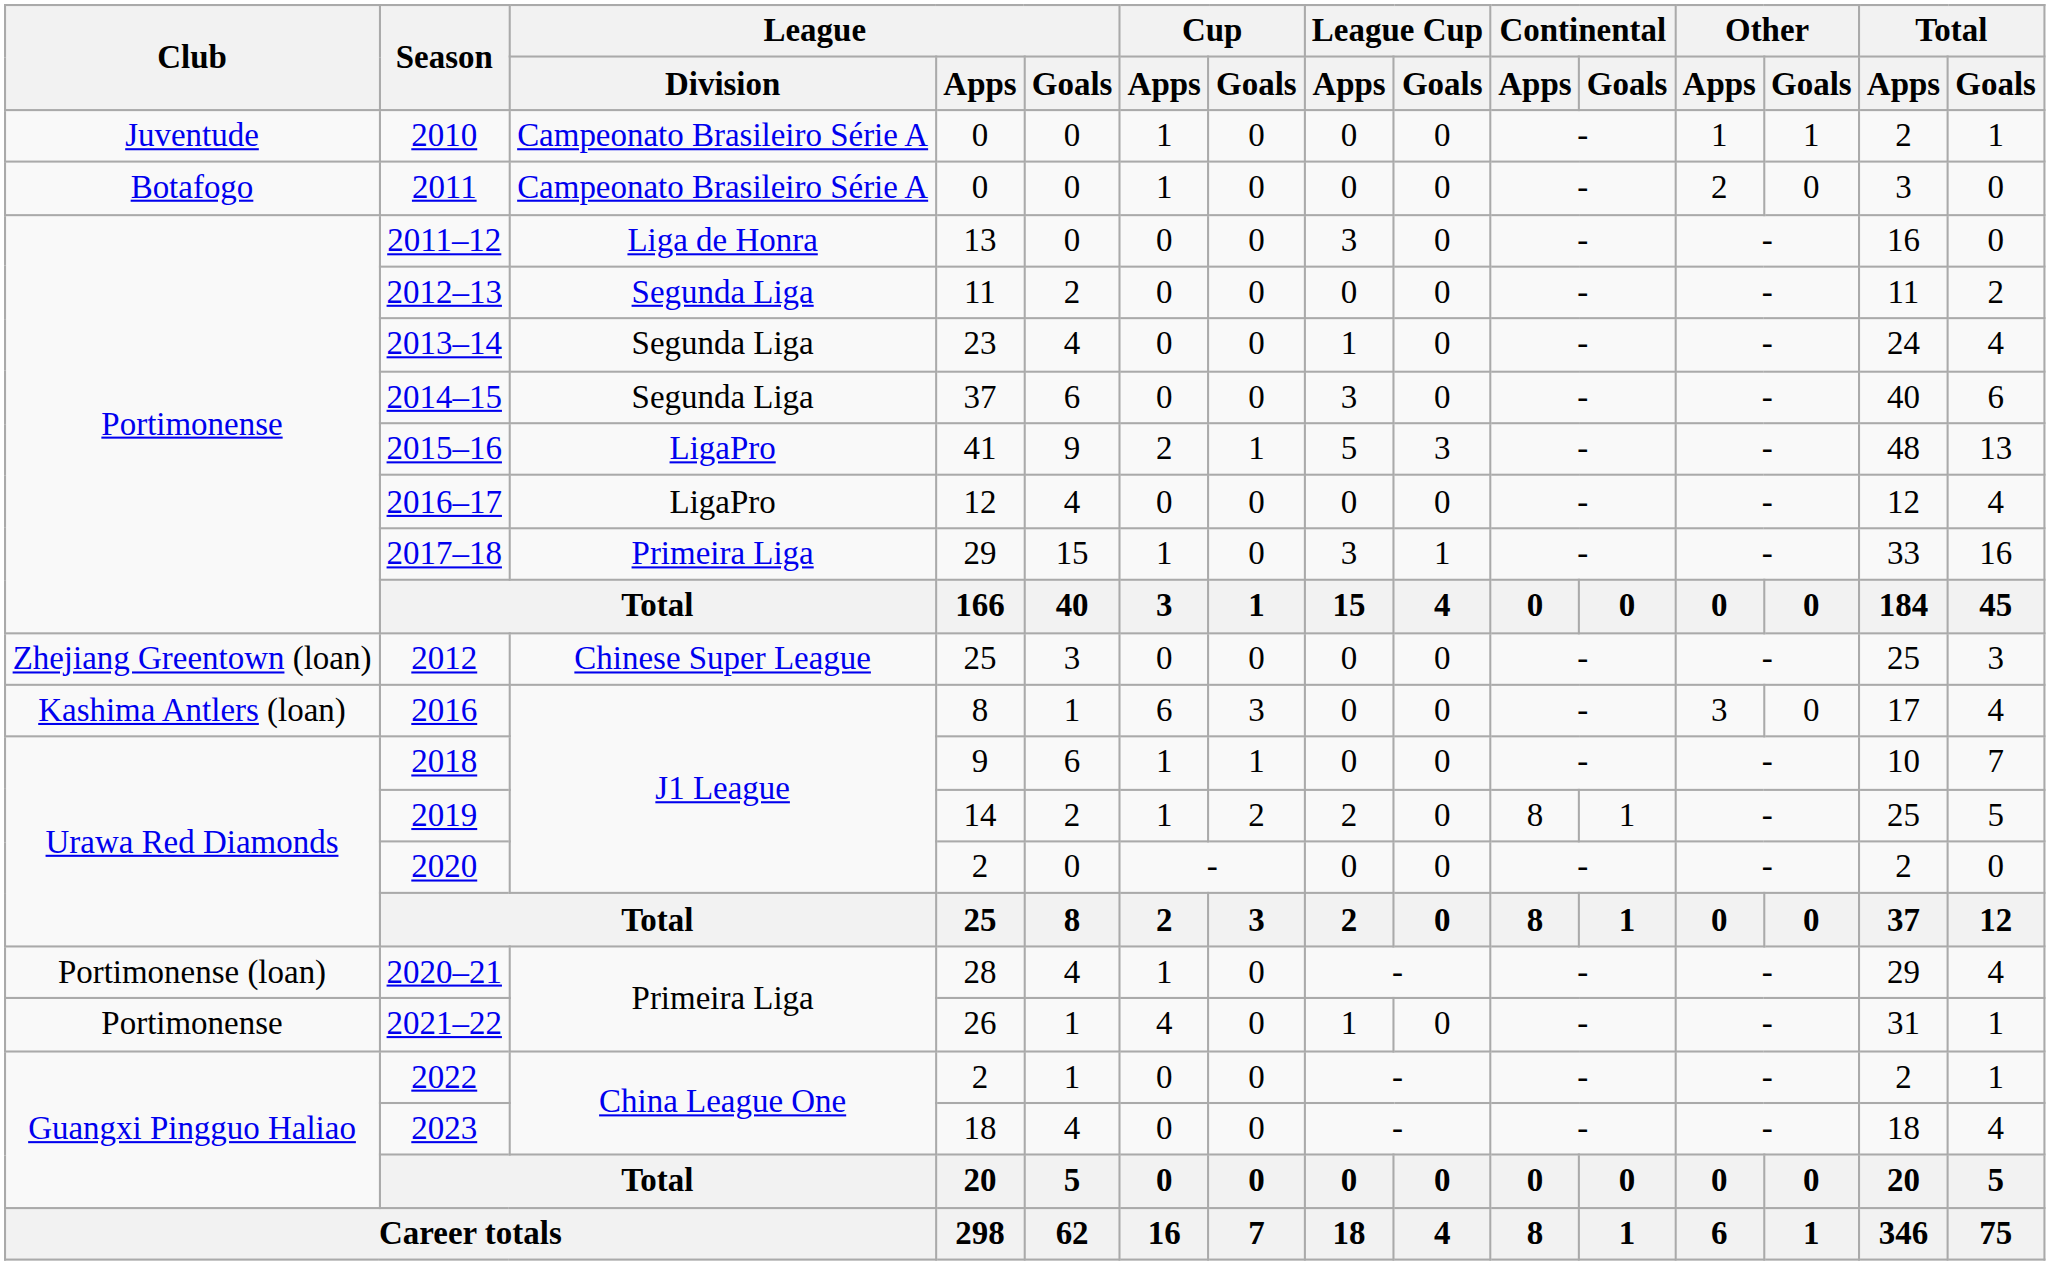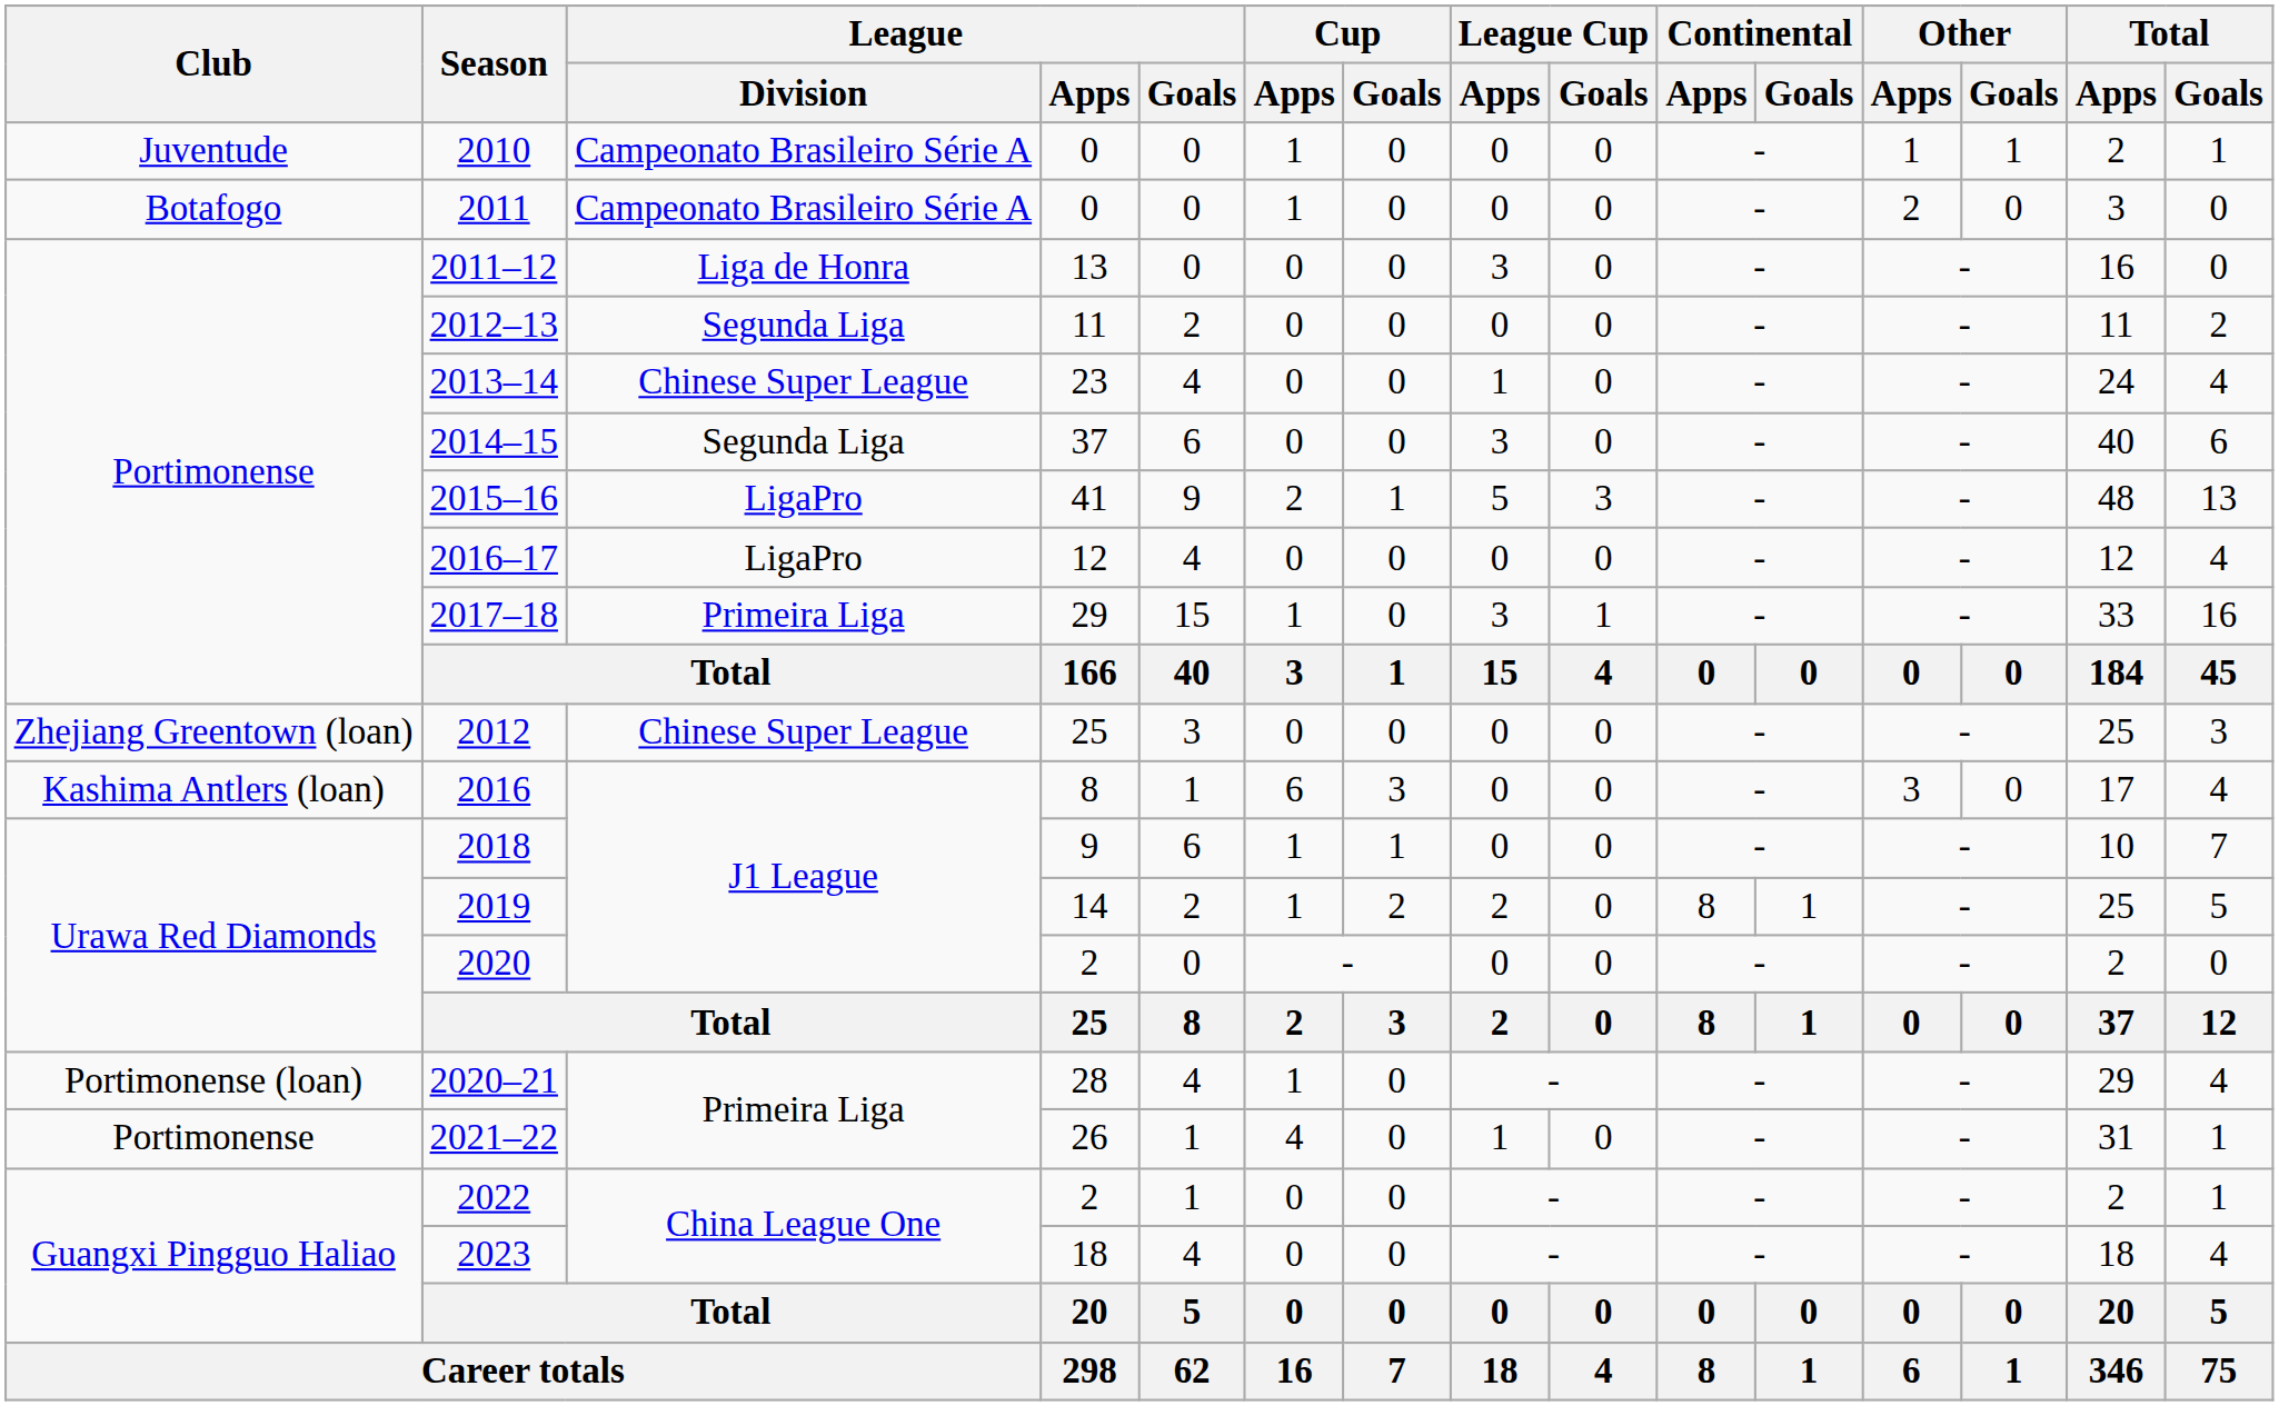2013–14 | League / Division: Segunda Liga -> Chinese Super League
